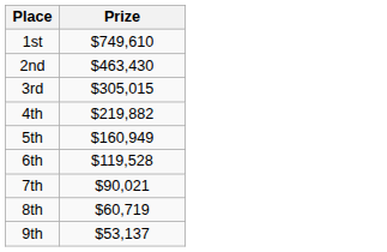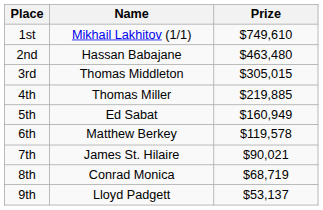+ column: Name | Mikhail Lakhitov (1/1) | Hassan Babajane | Thomas Middleton | Thomas Miller | Ed Sabat | Matthew Berkey | James St. Hilaire | Conrad Monica | Lloyd Padgett
2nd | Prize: $463,430 -> $463,480
4th | Prize: $219,882 -> $219,885
6th | Prize: $119,528 -> $119,578
8th | Prize: $60,719 -> $68,719
